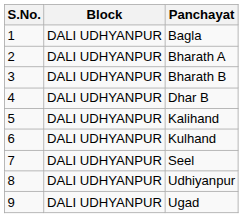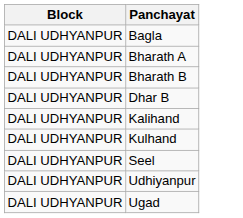- column: S.No. | 1 | 2 | 3 | 4 | 5 | 6 | 7 | 8 | 9
